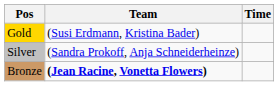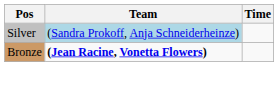- row: Gold | (Susi Erdmann, Kristina Bader)
Silver | Team: no background -> lightblue background
